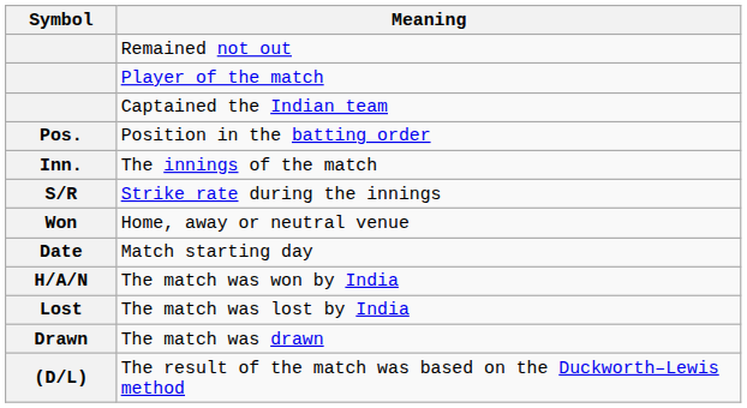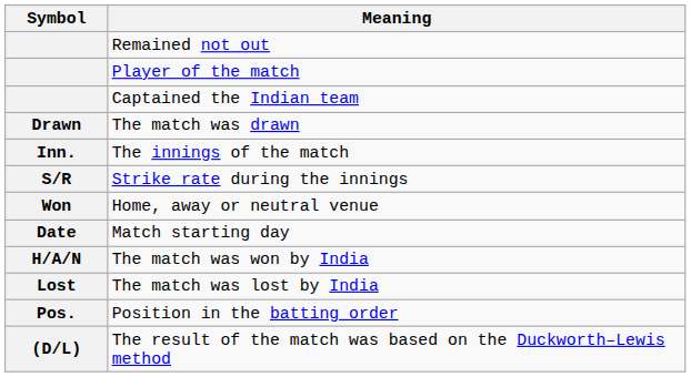rows swapped: Position in the batting order <-> The match was drawn
